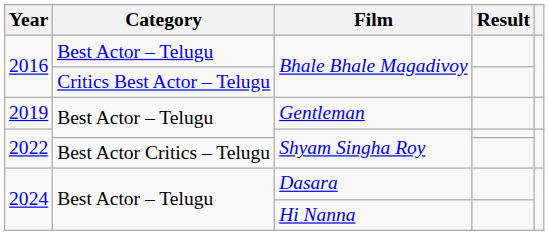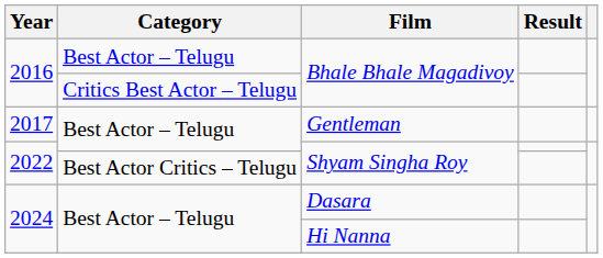Gentleman | Year: 2019 -> 2017
